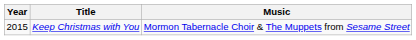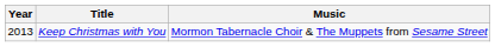Keep Christmas with You | Year: 2015 -> 2013
